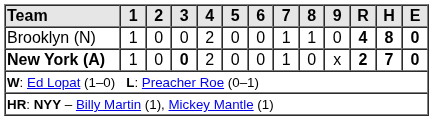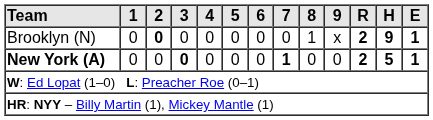Brooklyn (N) | 1: 1 -> 0
Brooklyn (N) | 2: normal -> bold
Brooklyn (N) | 4: 2 -> 0
Brooklyn (N) | 7: 1 -> 0
Brooklyn (N) | 9: 0 -> x
Brooklyn (N) | R: 4 -> 2
Brooklyn (N) | H: 8 -> 9
Brooklyn (N) | E: 0 -> 1
New York (A) | 1: 1 -> 0
New York (A) | 4: 2 -> 0
New York (A) | 7: normal -> bold
New York (A) | 9: x -> 0
New York (A) | H: 7 -> 5
New York (A) | E: 0 -> 1
